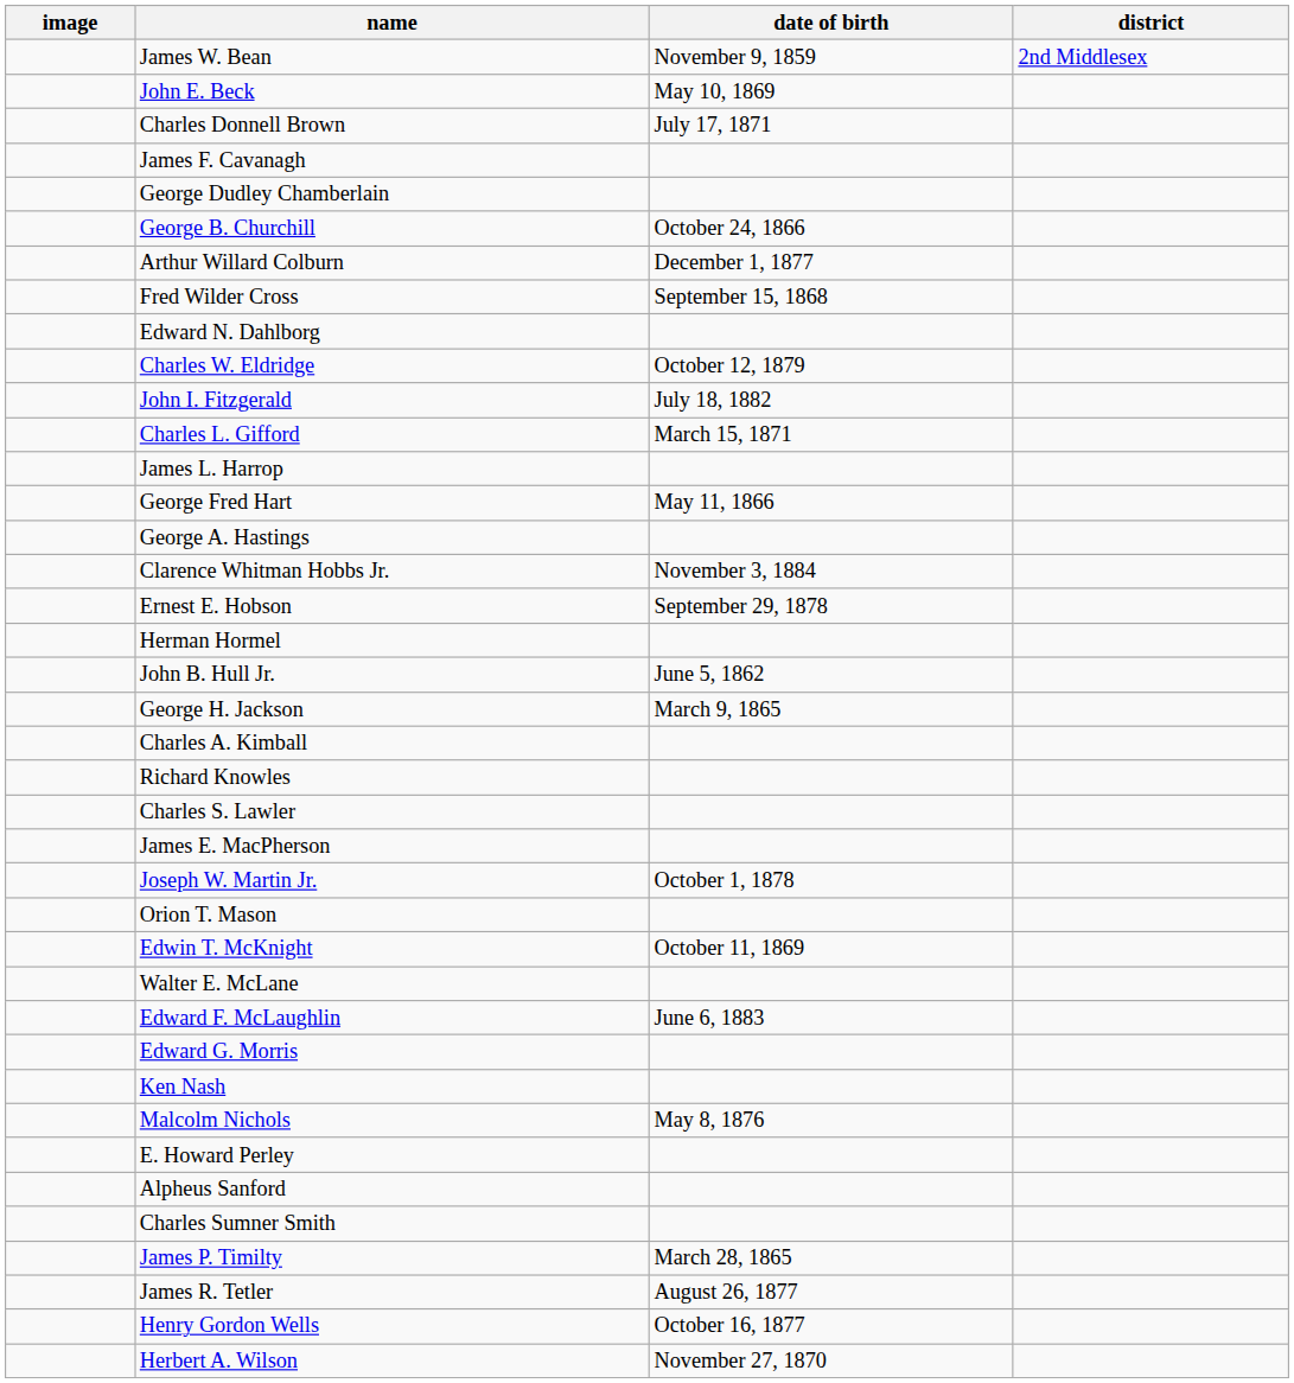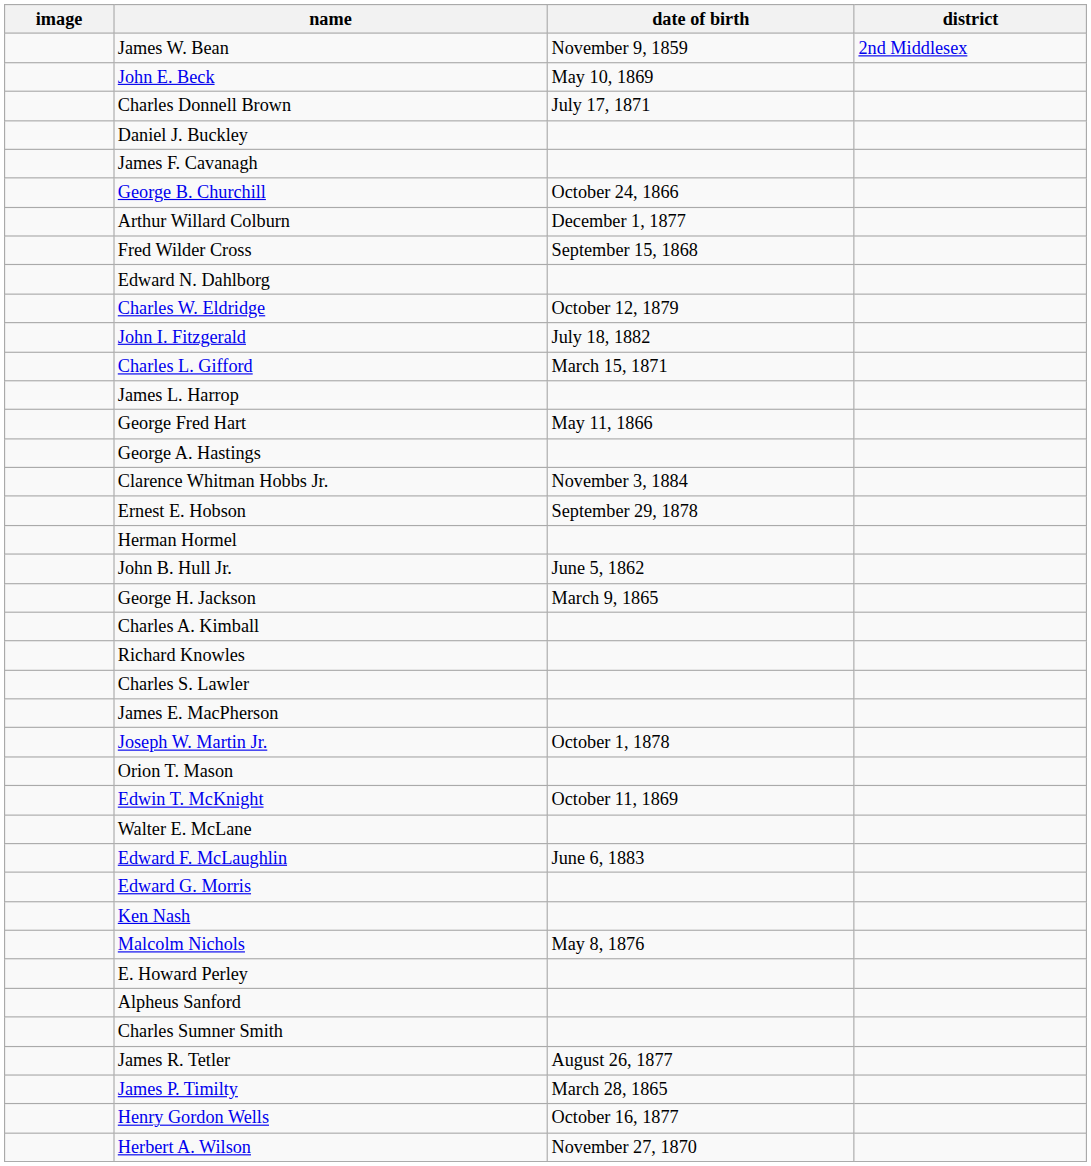+ row: Daniel J. Buckley
- row: George Dudley Chamberlain
rows swapped: James R. Tetler <-> James P. Timilty
